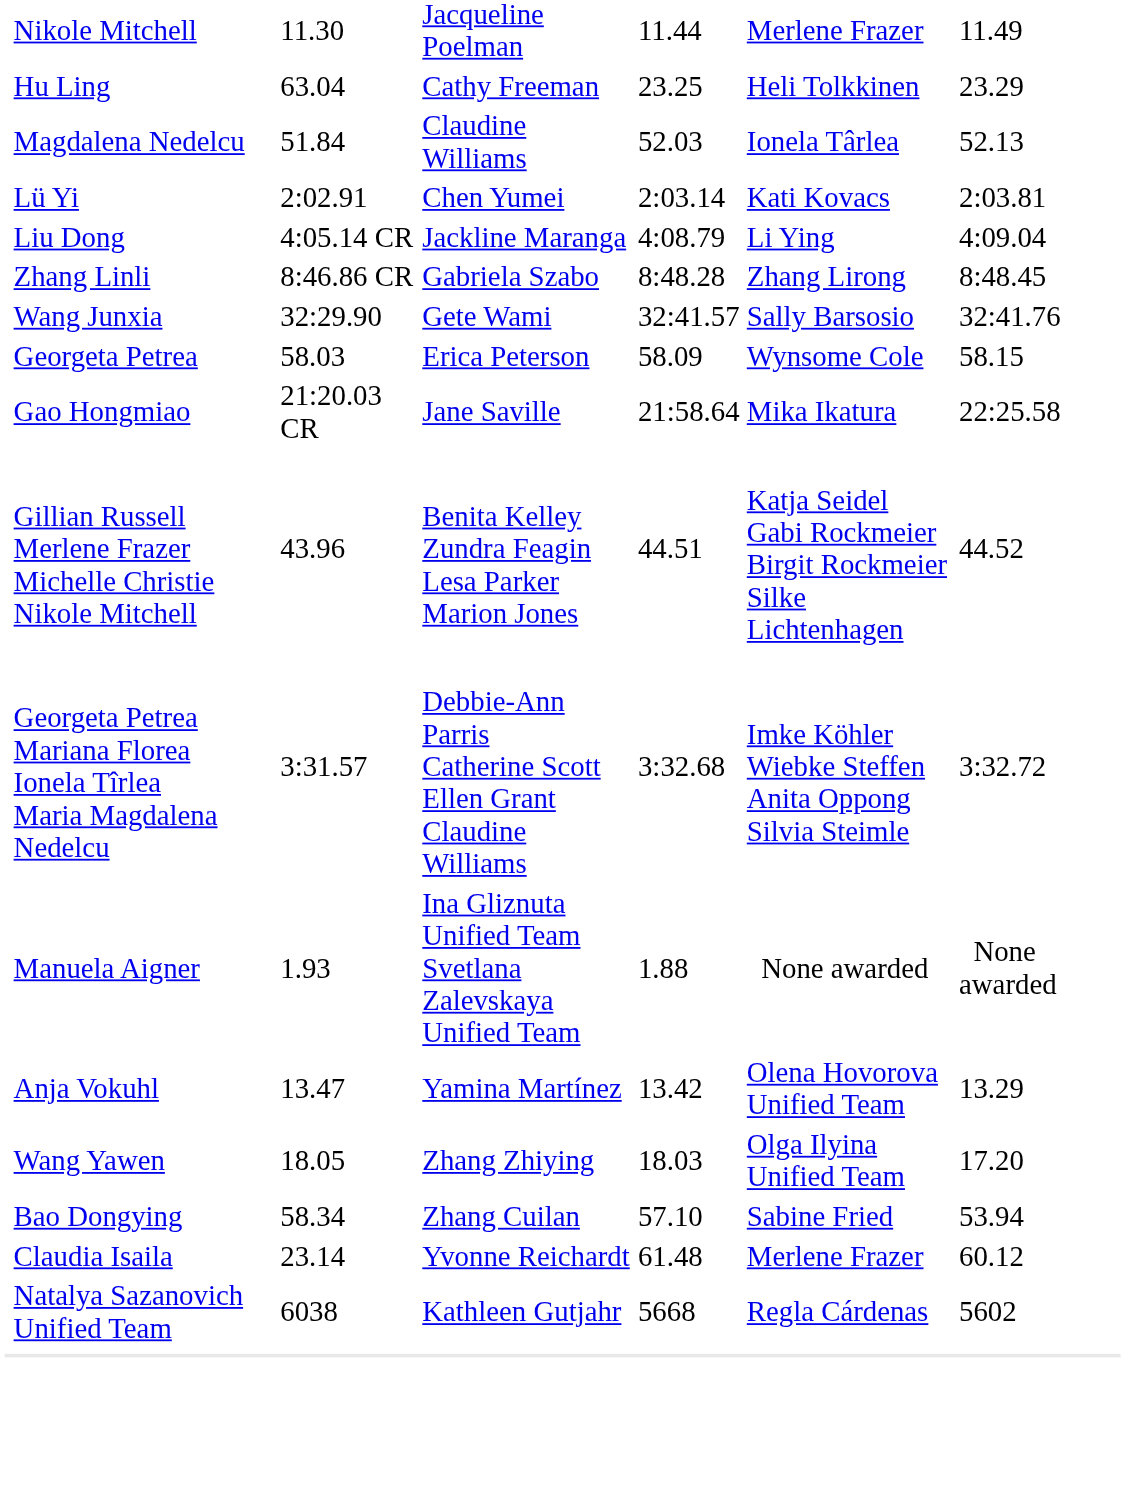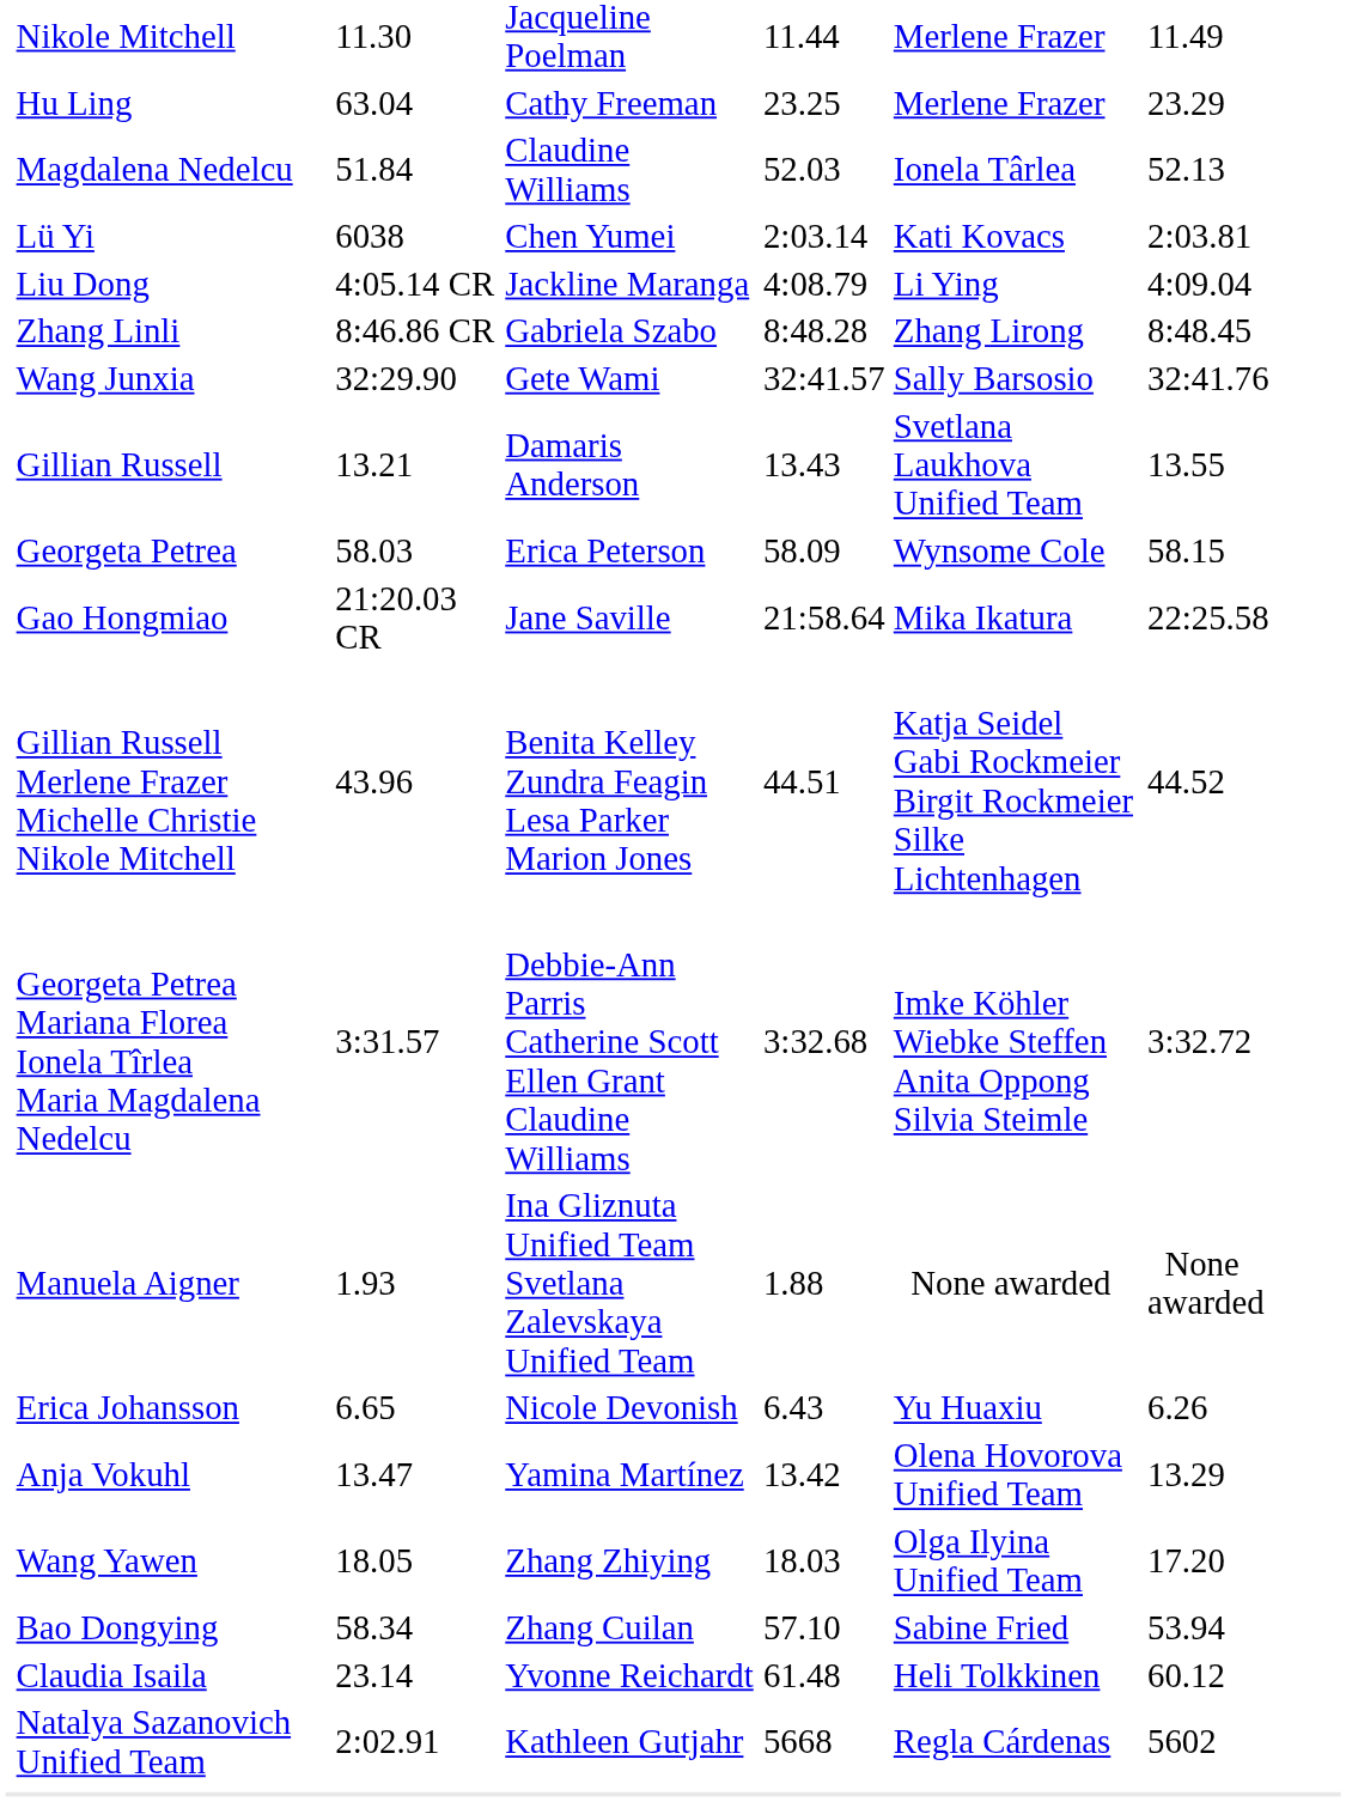Hu Ling | column 6: Heli Tolkkinen -> Merlene Frazer
Lü Yi | column 3: 2:02.91 -> 6038
+ row: Gillian Russell | 13.21 | Damaris Anderson | 13.43 | Svetlana Laukhova Unified Team | 13.55
+ row: Erica Johansson | 6.65 | Nicole Devonish | 6.43 | Yu Huaxiu | 6.26
Claudia Isaila | column 6: Merlene Frazer -> Heli Tolkkinen
Natalya Sazanovich Unified Team | column 3: 6038 -> 2:02.91
